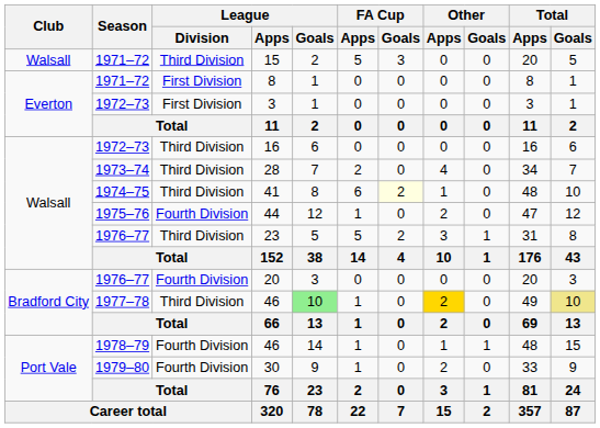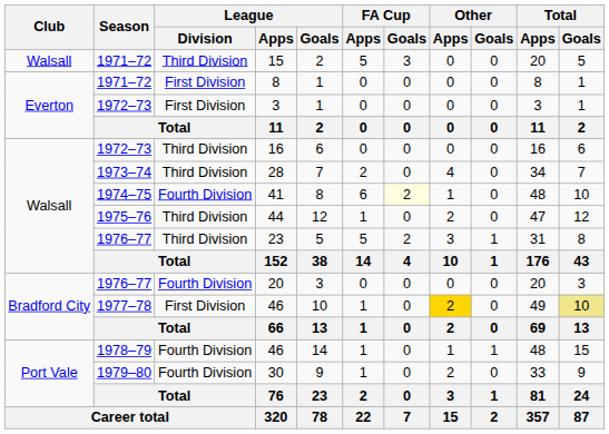41 | League / Division: Third Division -> Fourth Division
44 | League / Division: Fourth Division -> Third Division
1977–78 / 46 | League / Division: Third Division -> First Division
1977–78 / 46 | League / Goals: lightgreen background -> no background
